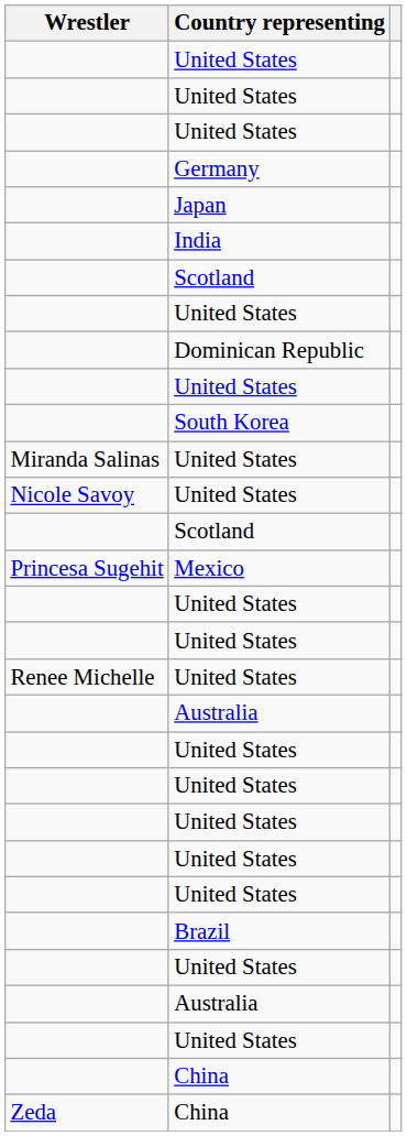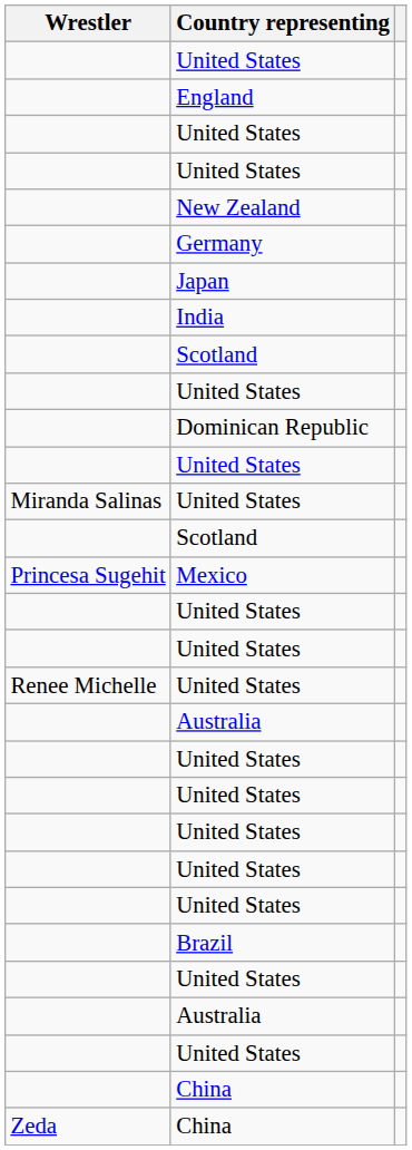+ row: England
+ row: New Zealand
- row: South Korea
- row: Nicole Savoy | United States
